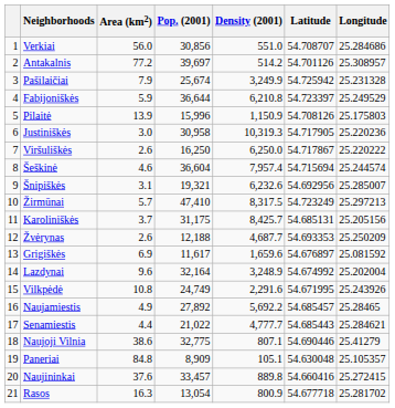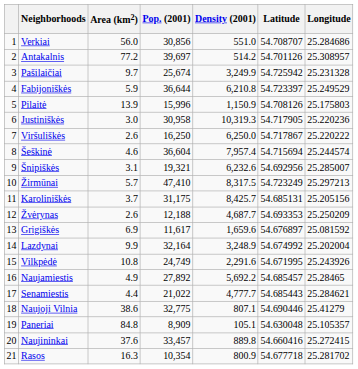Pašilaičiai | Area (km2): 7.9 -> 9.7
Lazdynai | Area (km2): 9.6 -> 9.9
Rasos | Pop. (2001): 13,054 -> 10,354
